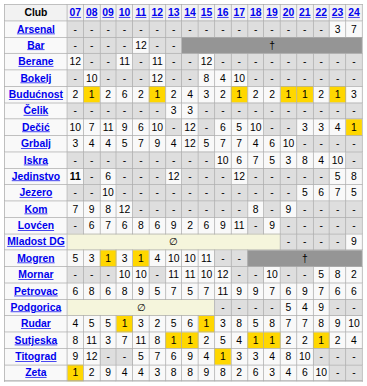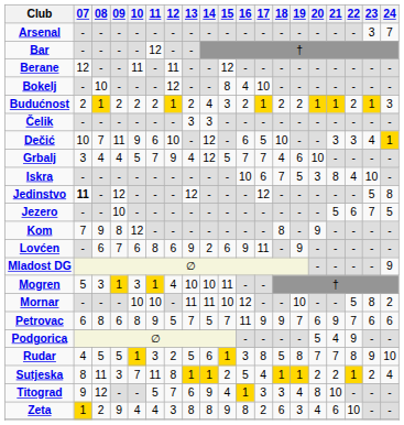Budućnost | 10: 6 -> 2
Jedinstvo | 09: 6 -> 12
